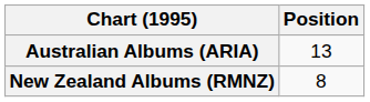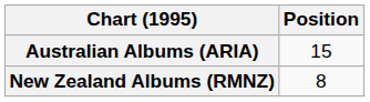Australian Albums (ARIA) | Position: 13 -> 15
